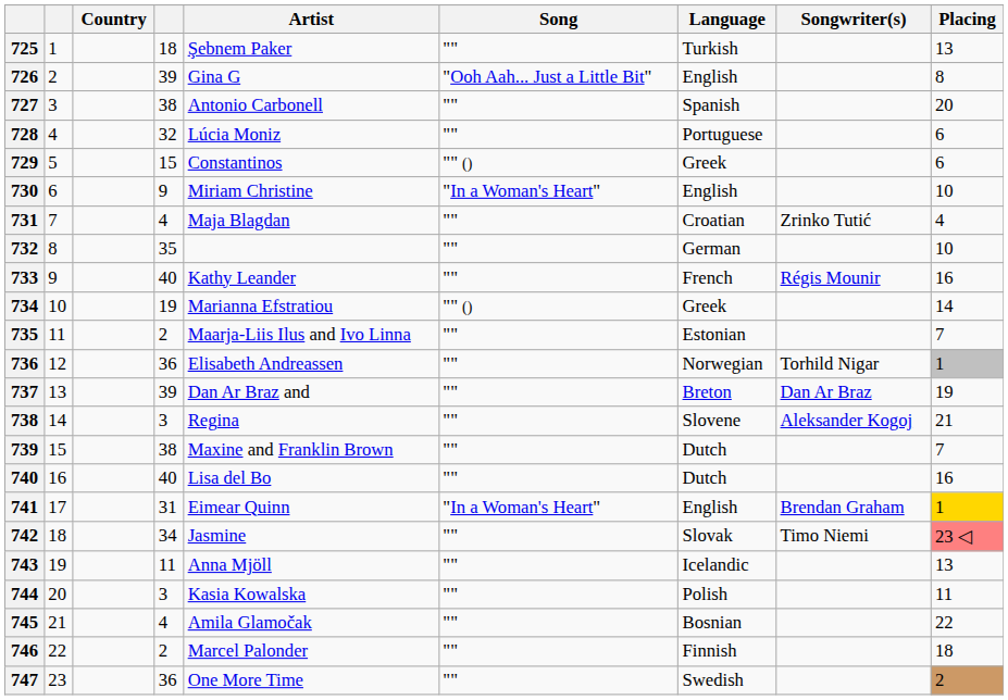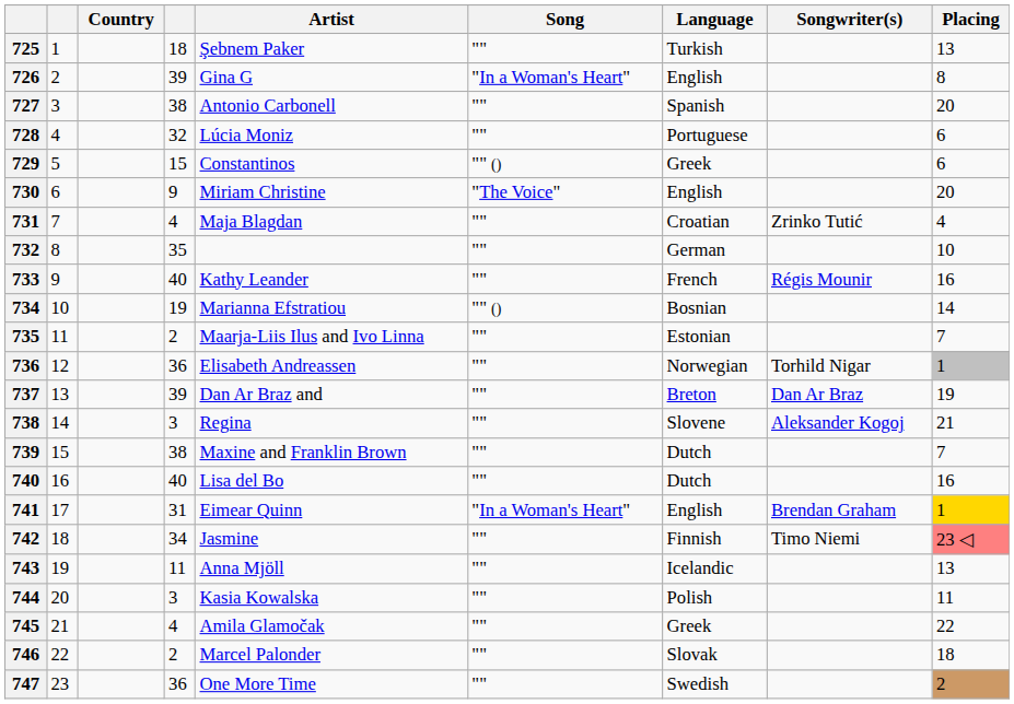726 | Song: "Ooh Aah... Just a Little Bit" -> "In a Woman's Heart"
730 | Song: "In a Woman's Heart" -> "The Voice"
730 | Placing: 10 -> 20
734 | Language: Greek -> Bosnian
742 | Language: Slovak -> Finnish
745 | Language: Bosnian -> Greek
746 | Language: Finnish -> Slovak
